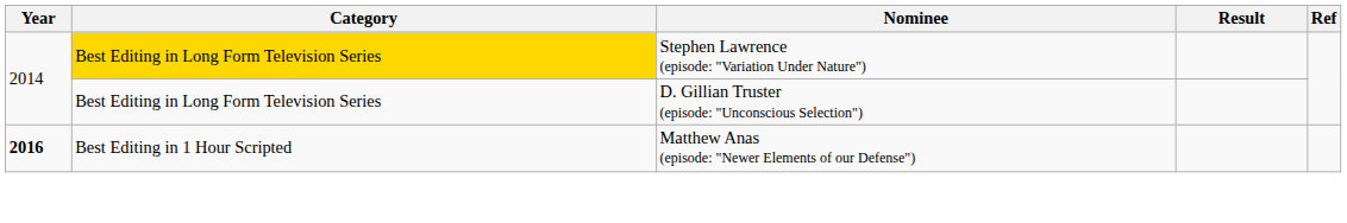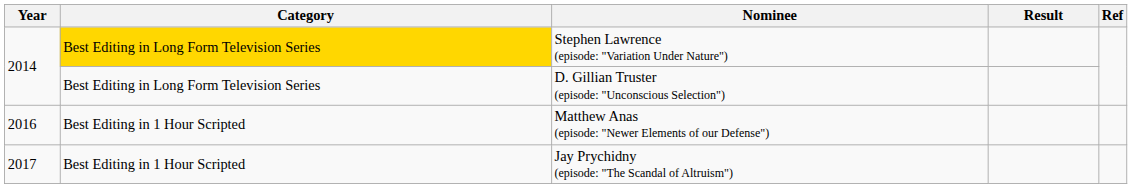Matthew Anas (episode: "Newer Elements of our Defense") | Year: bold -> normal
+ row: 2017 | Best Editing in 1 Hour Scripted | Jay Prychidny (episode: "The Scandal of Altruism")
